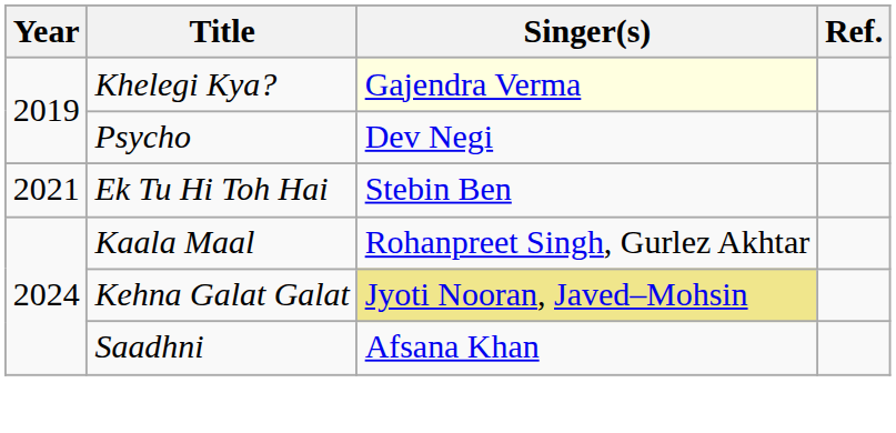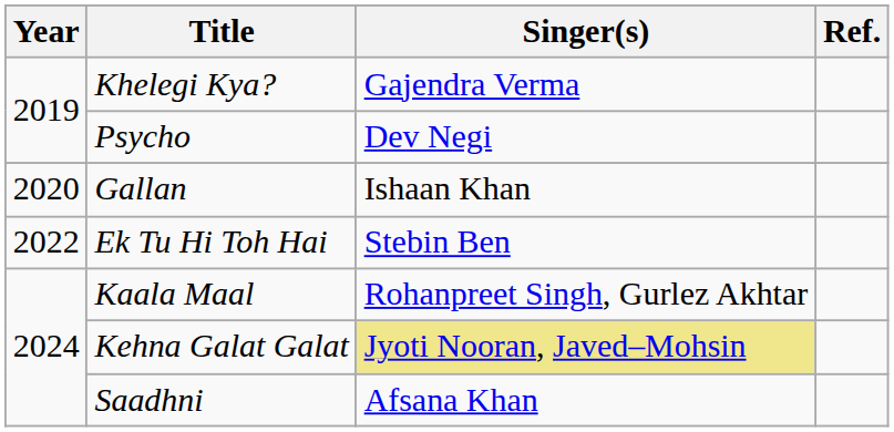Khelegi Kya? | Singer(s): lightyellow background -> no background
+ row: 2020 | Gallan | Ishaan Khan
Ek Tu Hi Toh Hai | Year: 2021 -> 2022
